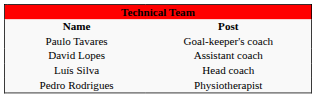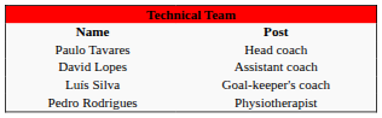Paulo Tavares | Post: Goal-keeper's coach -> Head coach
Luís Silva | Post: Head coach -> Goal-keeper's coach
